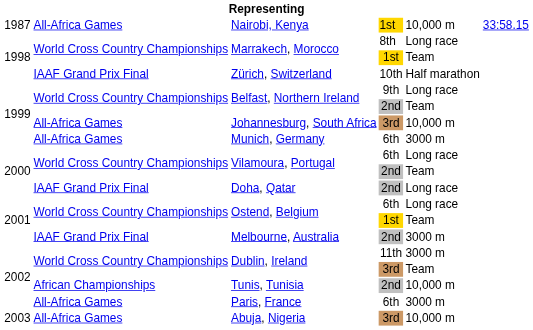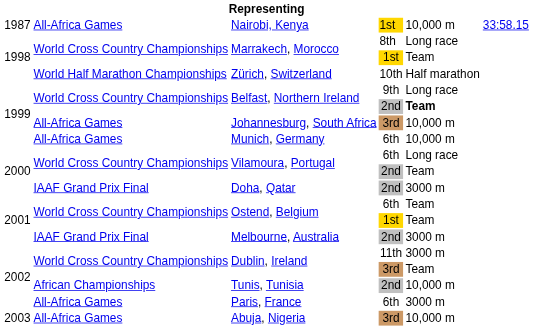Zürich, Switzerland | column 2: IAAF Grand Prix Final -> World Half Marathon Championships
Belfast, Northern Ireland / 2nd | column 5: normal -> bold
Munich, Germany | column 5: 3000 m -> 10,000 m
Doha, Qatar | column 5: Long race -> 3000 m
Ostend, Belgium / 6th | column 5: Long race -> Team
